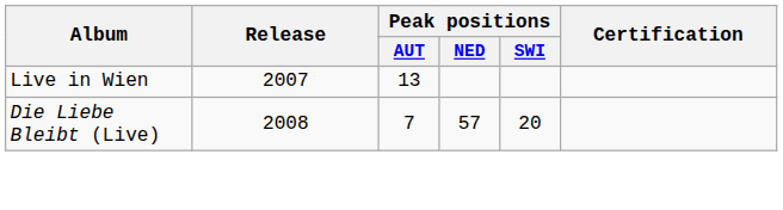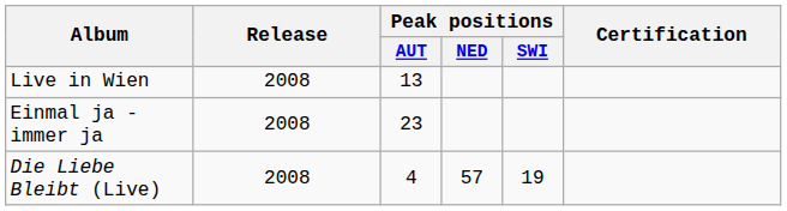Live in Wien | Release: 2007 -> 2008
+ row: Einmal ja - immer ja | 2008 | 23
Die Liebe Bleibt (Live) | Peak positions / AUT: 7 -> 4
Die Liebe Bleibt (Live) | Peak positions / SWI: 20 -> 19
